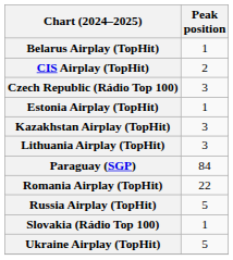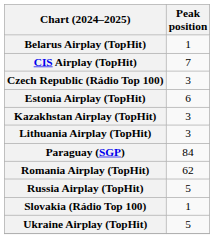CIS Airplay (TopHit) | Peak position: 2 -> 7
Estonia Airplay (TopHit) | Peak position: 1 -> 6
Romania Airplay (TopHit) | Peak position: 22 -> 62
